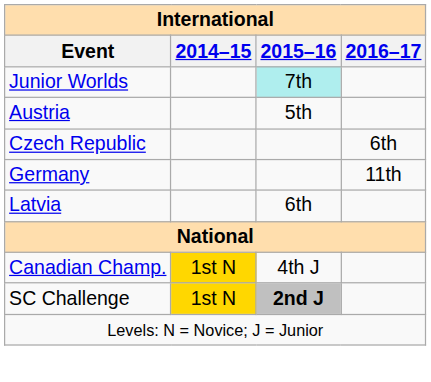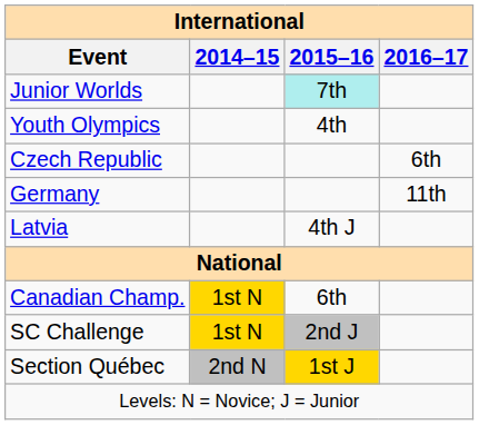+ row: Youth Olympics | 4th
- row: Austria | 5th
Latvia | 2015–16: 6th -> 4th J
Canadian Champ. | 2015–16: 4th J -> 6th
SC Challenge | 2015–16: bold -> normal
+ row: Section Québec | 2nd N | 1st J
